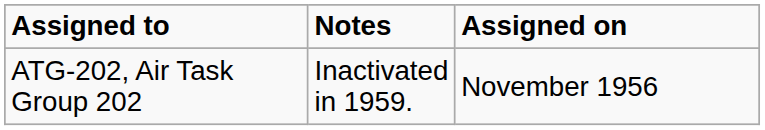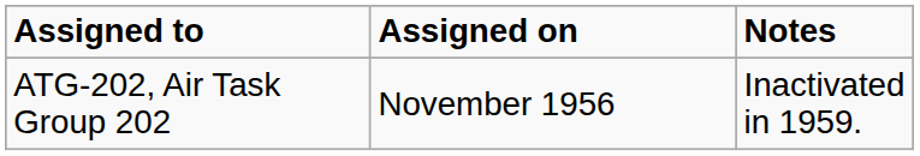columns swapped: Assigned on <-> Notes
